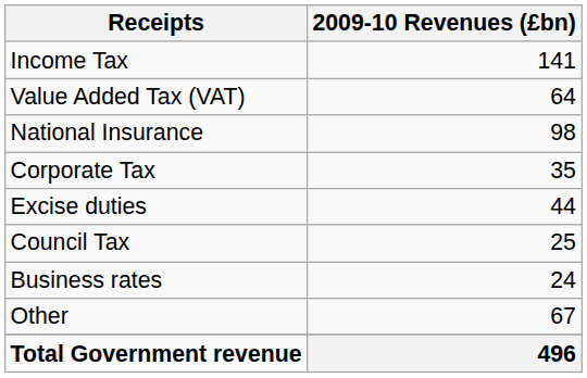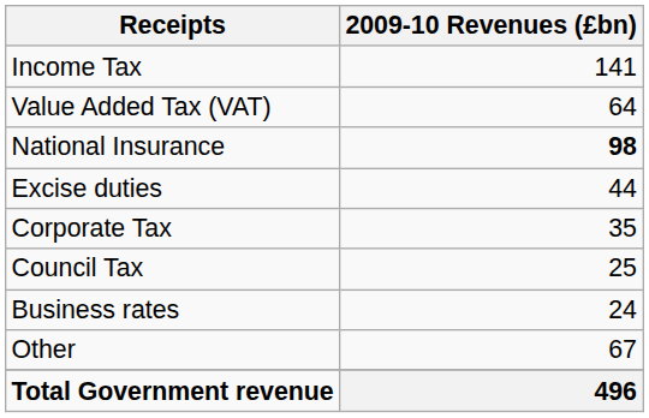National Insurance | 2009-10 Revenues (£bn): normal -> bold
rows swapped: Excise duties <-> Corporate Tax
